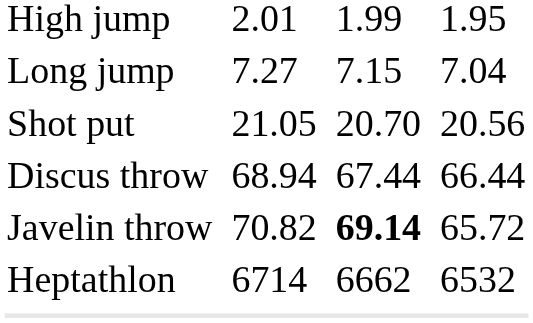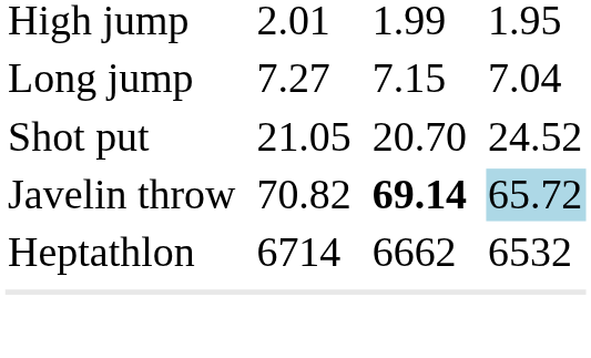Shot put | column 7: 20.56 -> 24.52
- row: Discus throw | 68.94 | 67.44 | 66.44
Javelin throw | column 7: no background -> lightblue background
